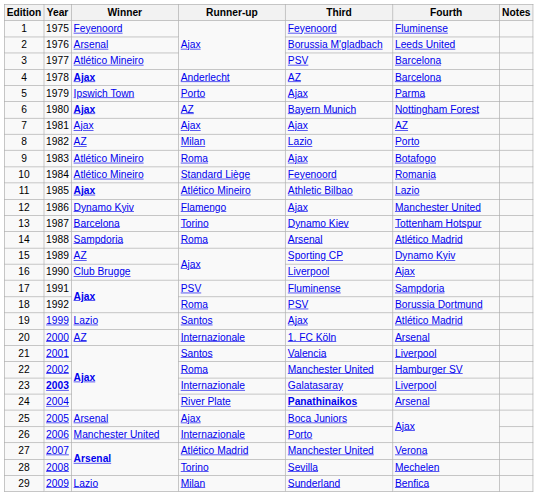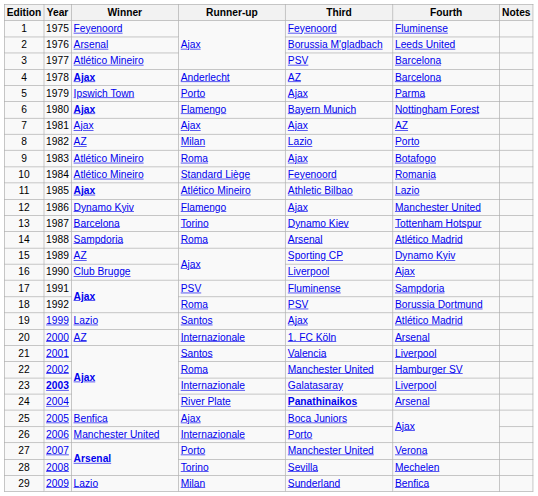6 | Runner-up: AZ -> Flamengo
25 | Winner: Arsenal -> Benfica
27 | Runner-up: Atlético Madrid -> Porto
